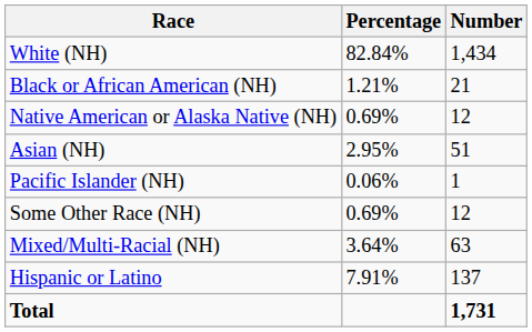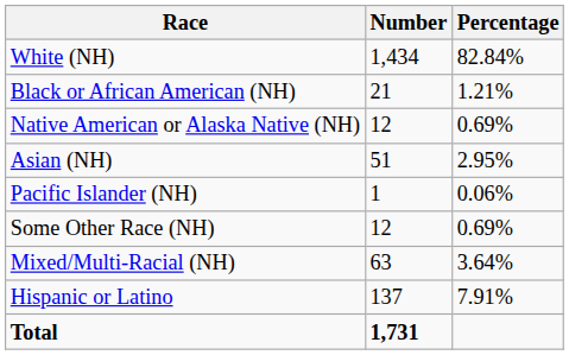columns swapped: Number <-> Percentage
